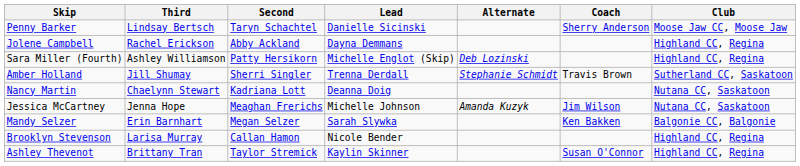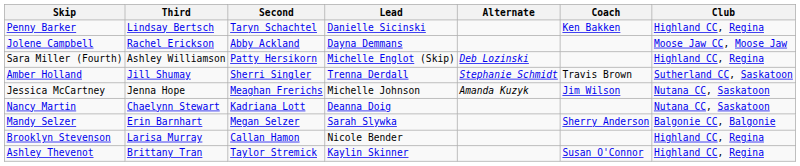Penny Barker | Coach: Sherry Anderson -> Ken Bakken
Penny Barker | Club: Moose Jaw CC, Moose Jaw -> Highland CC, Regina
Jolene Campbell | Club: Highland CC, Regina -> Moose Jaw CC, Moose Jaw
rows swapped: Nancy Martin <-> Jessica McCartney
Mandy Selzer | Coach: Ken Bakken -> Sherry Anderson
